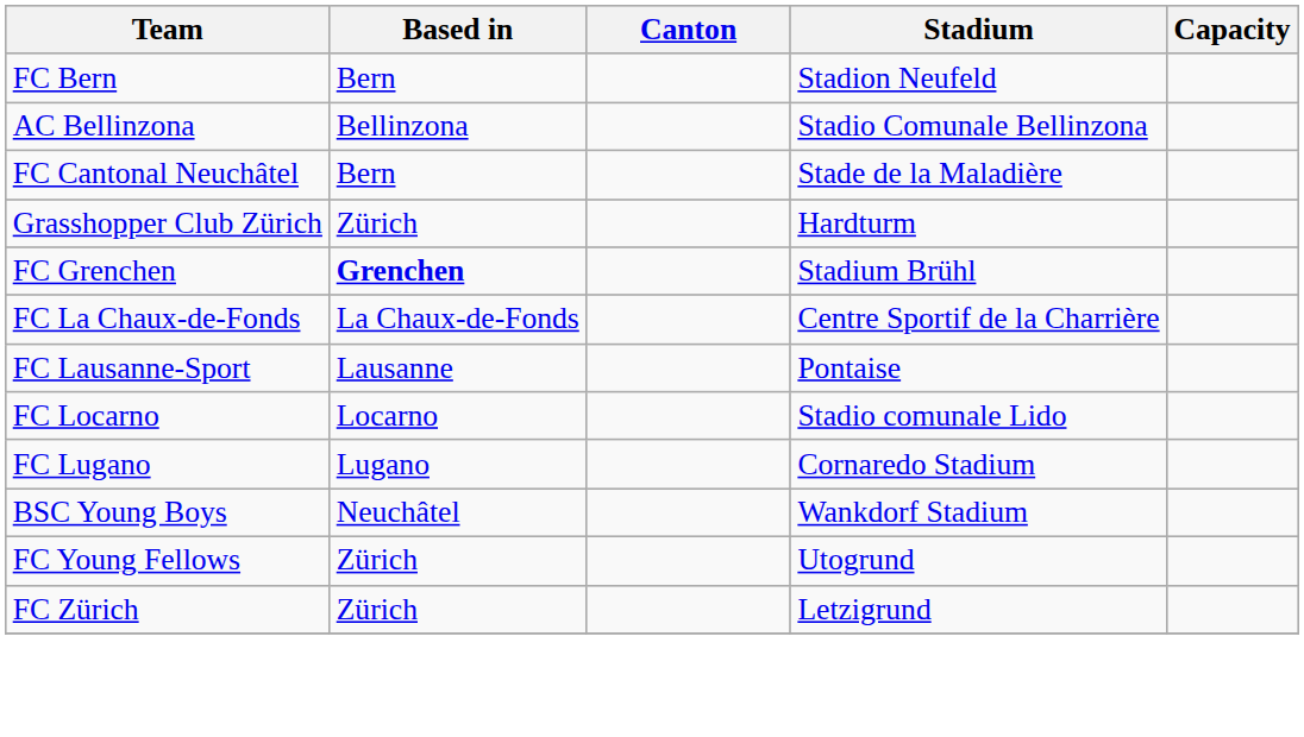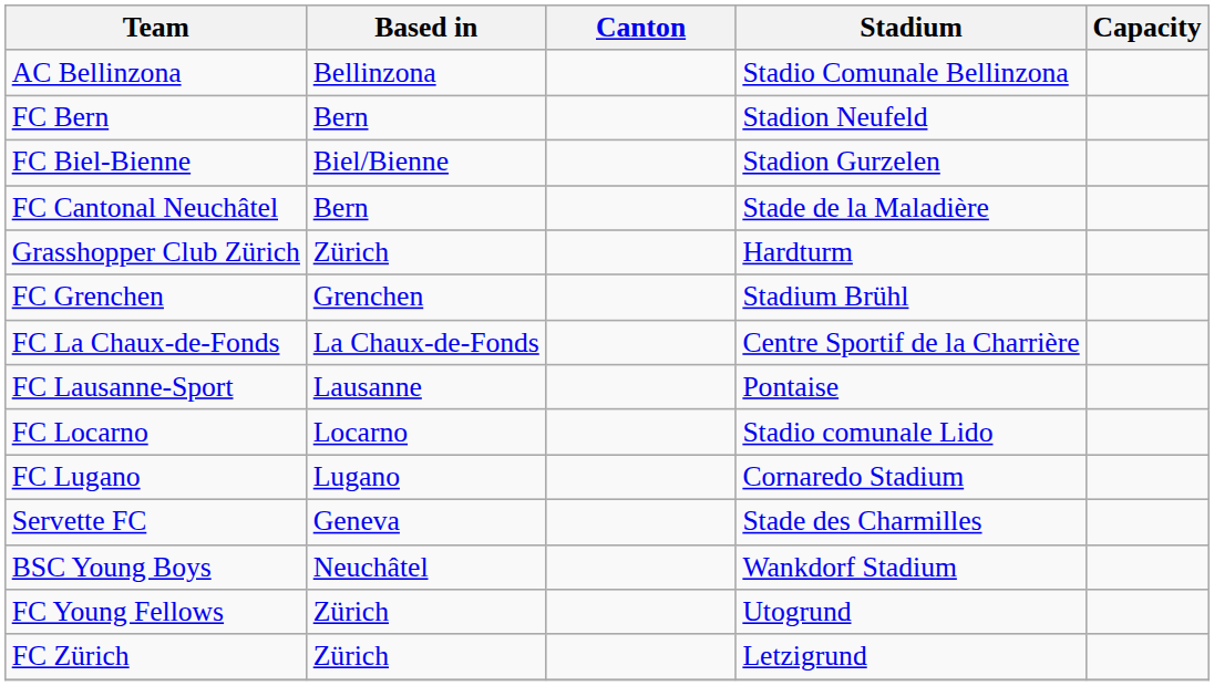rows swapped: AC Bellinzona <-> FC Bern
+ row: FC Biel-Bienne | Biel/Bienne | Stadion Gurzelen
FC Grenchen | Based in: bold -> normal
+ row: Servette FC | Geneva | Stade des Charmilles
